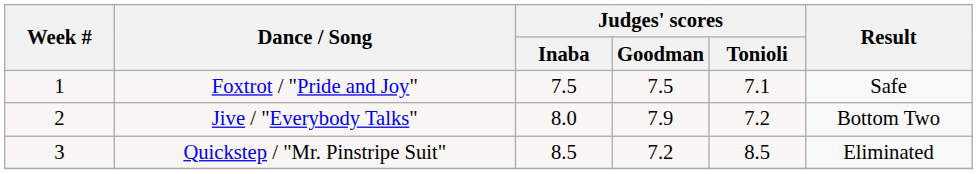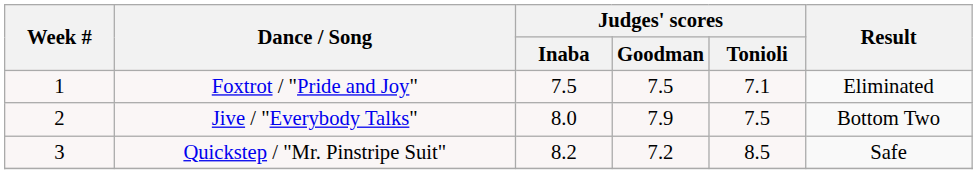Foxtrot / "Pride and Joy" | Result: Safe -> Eliminated
Jive / "Everybody Talks" | Judges' scores / Tonioli: 7.2 -> 7.5
Quickstep / "Mr. Pinstripe Suit" | Judges' scores / Inaba: 8.5 -> 8.2
Quickstep / "Mr. Pinstripe Suit" | Result: Eliminated -> Safe
